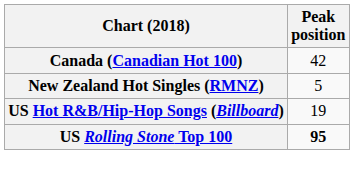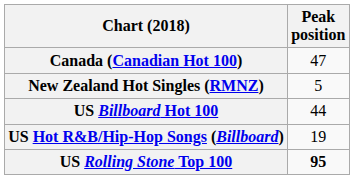Canada (Canadian Hot 100) | Peak position: 42 -> 47
+ row: US Billboard Hot 100 | 44
